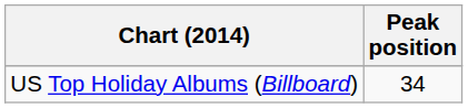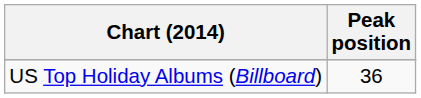US Top Holiday Albums (Billboard) | Peak position: 34 -> 36
